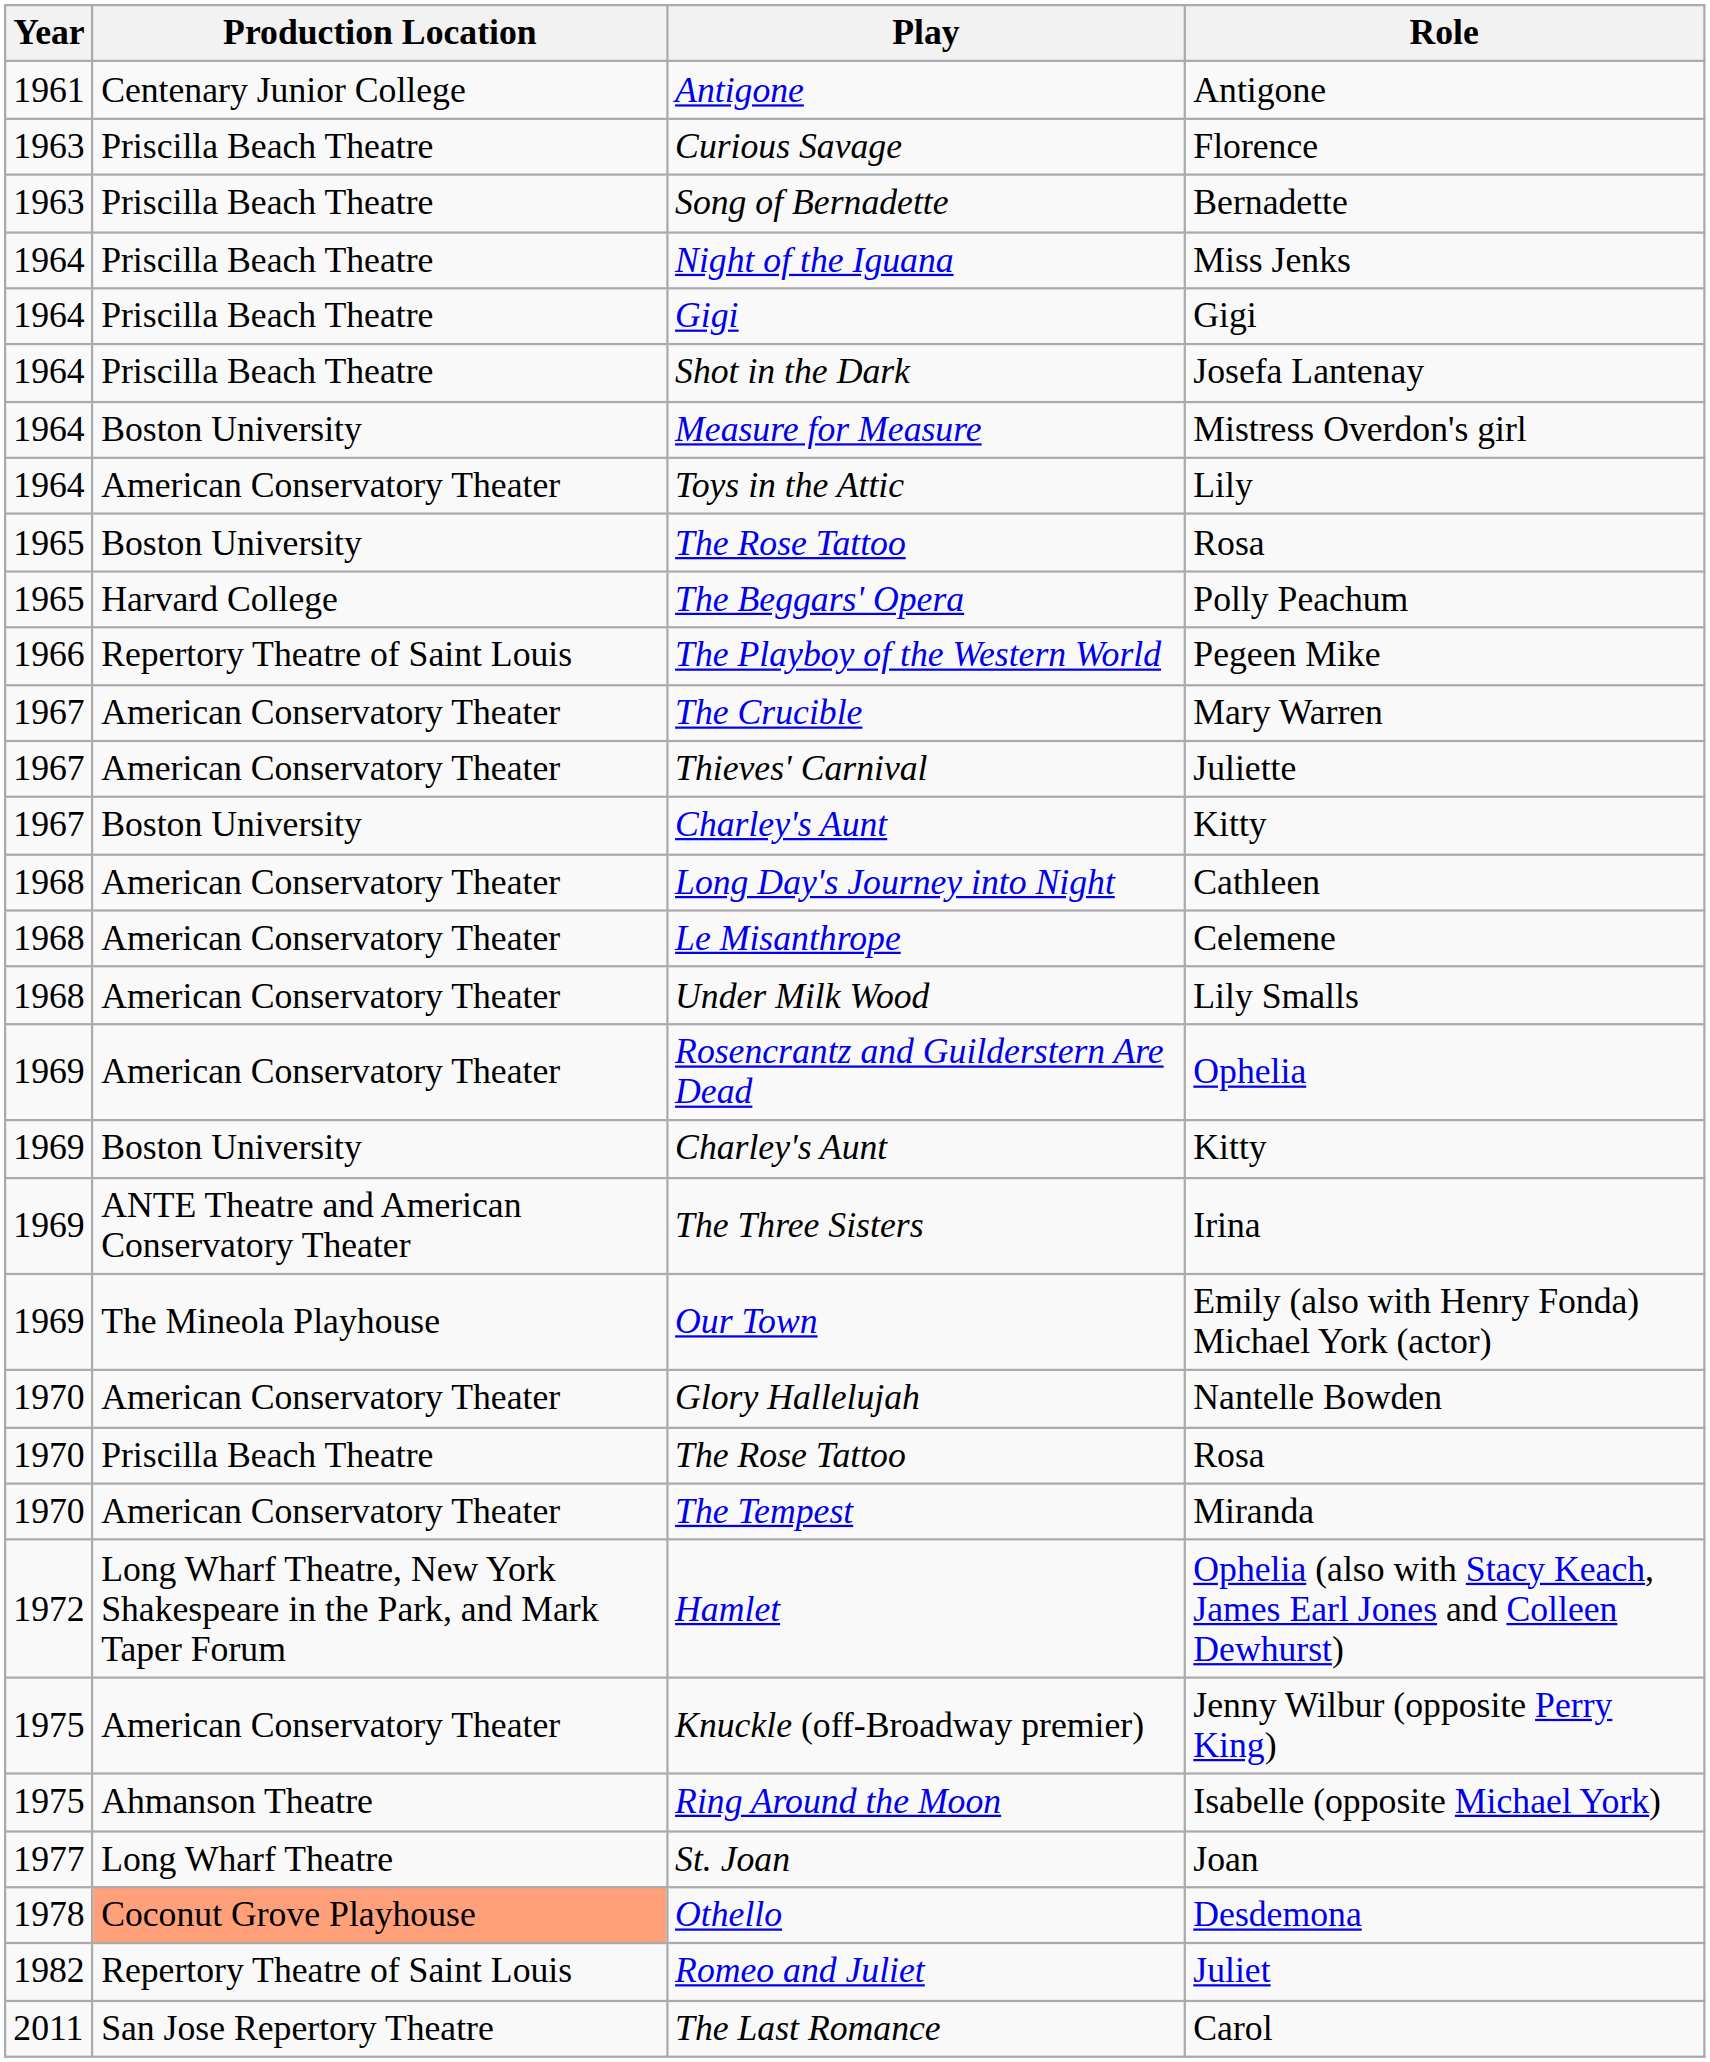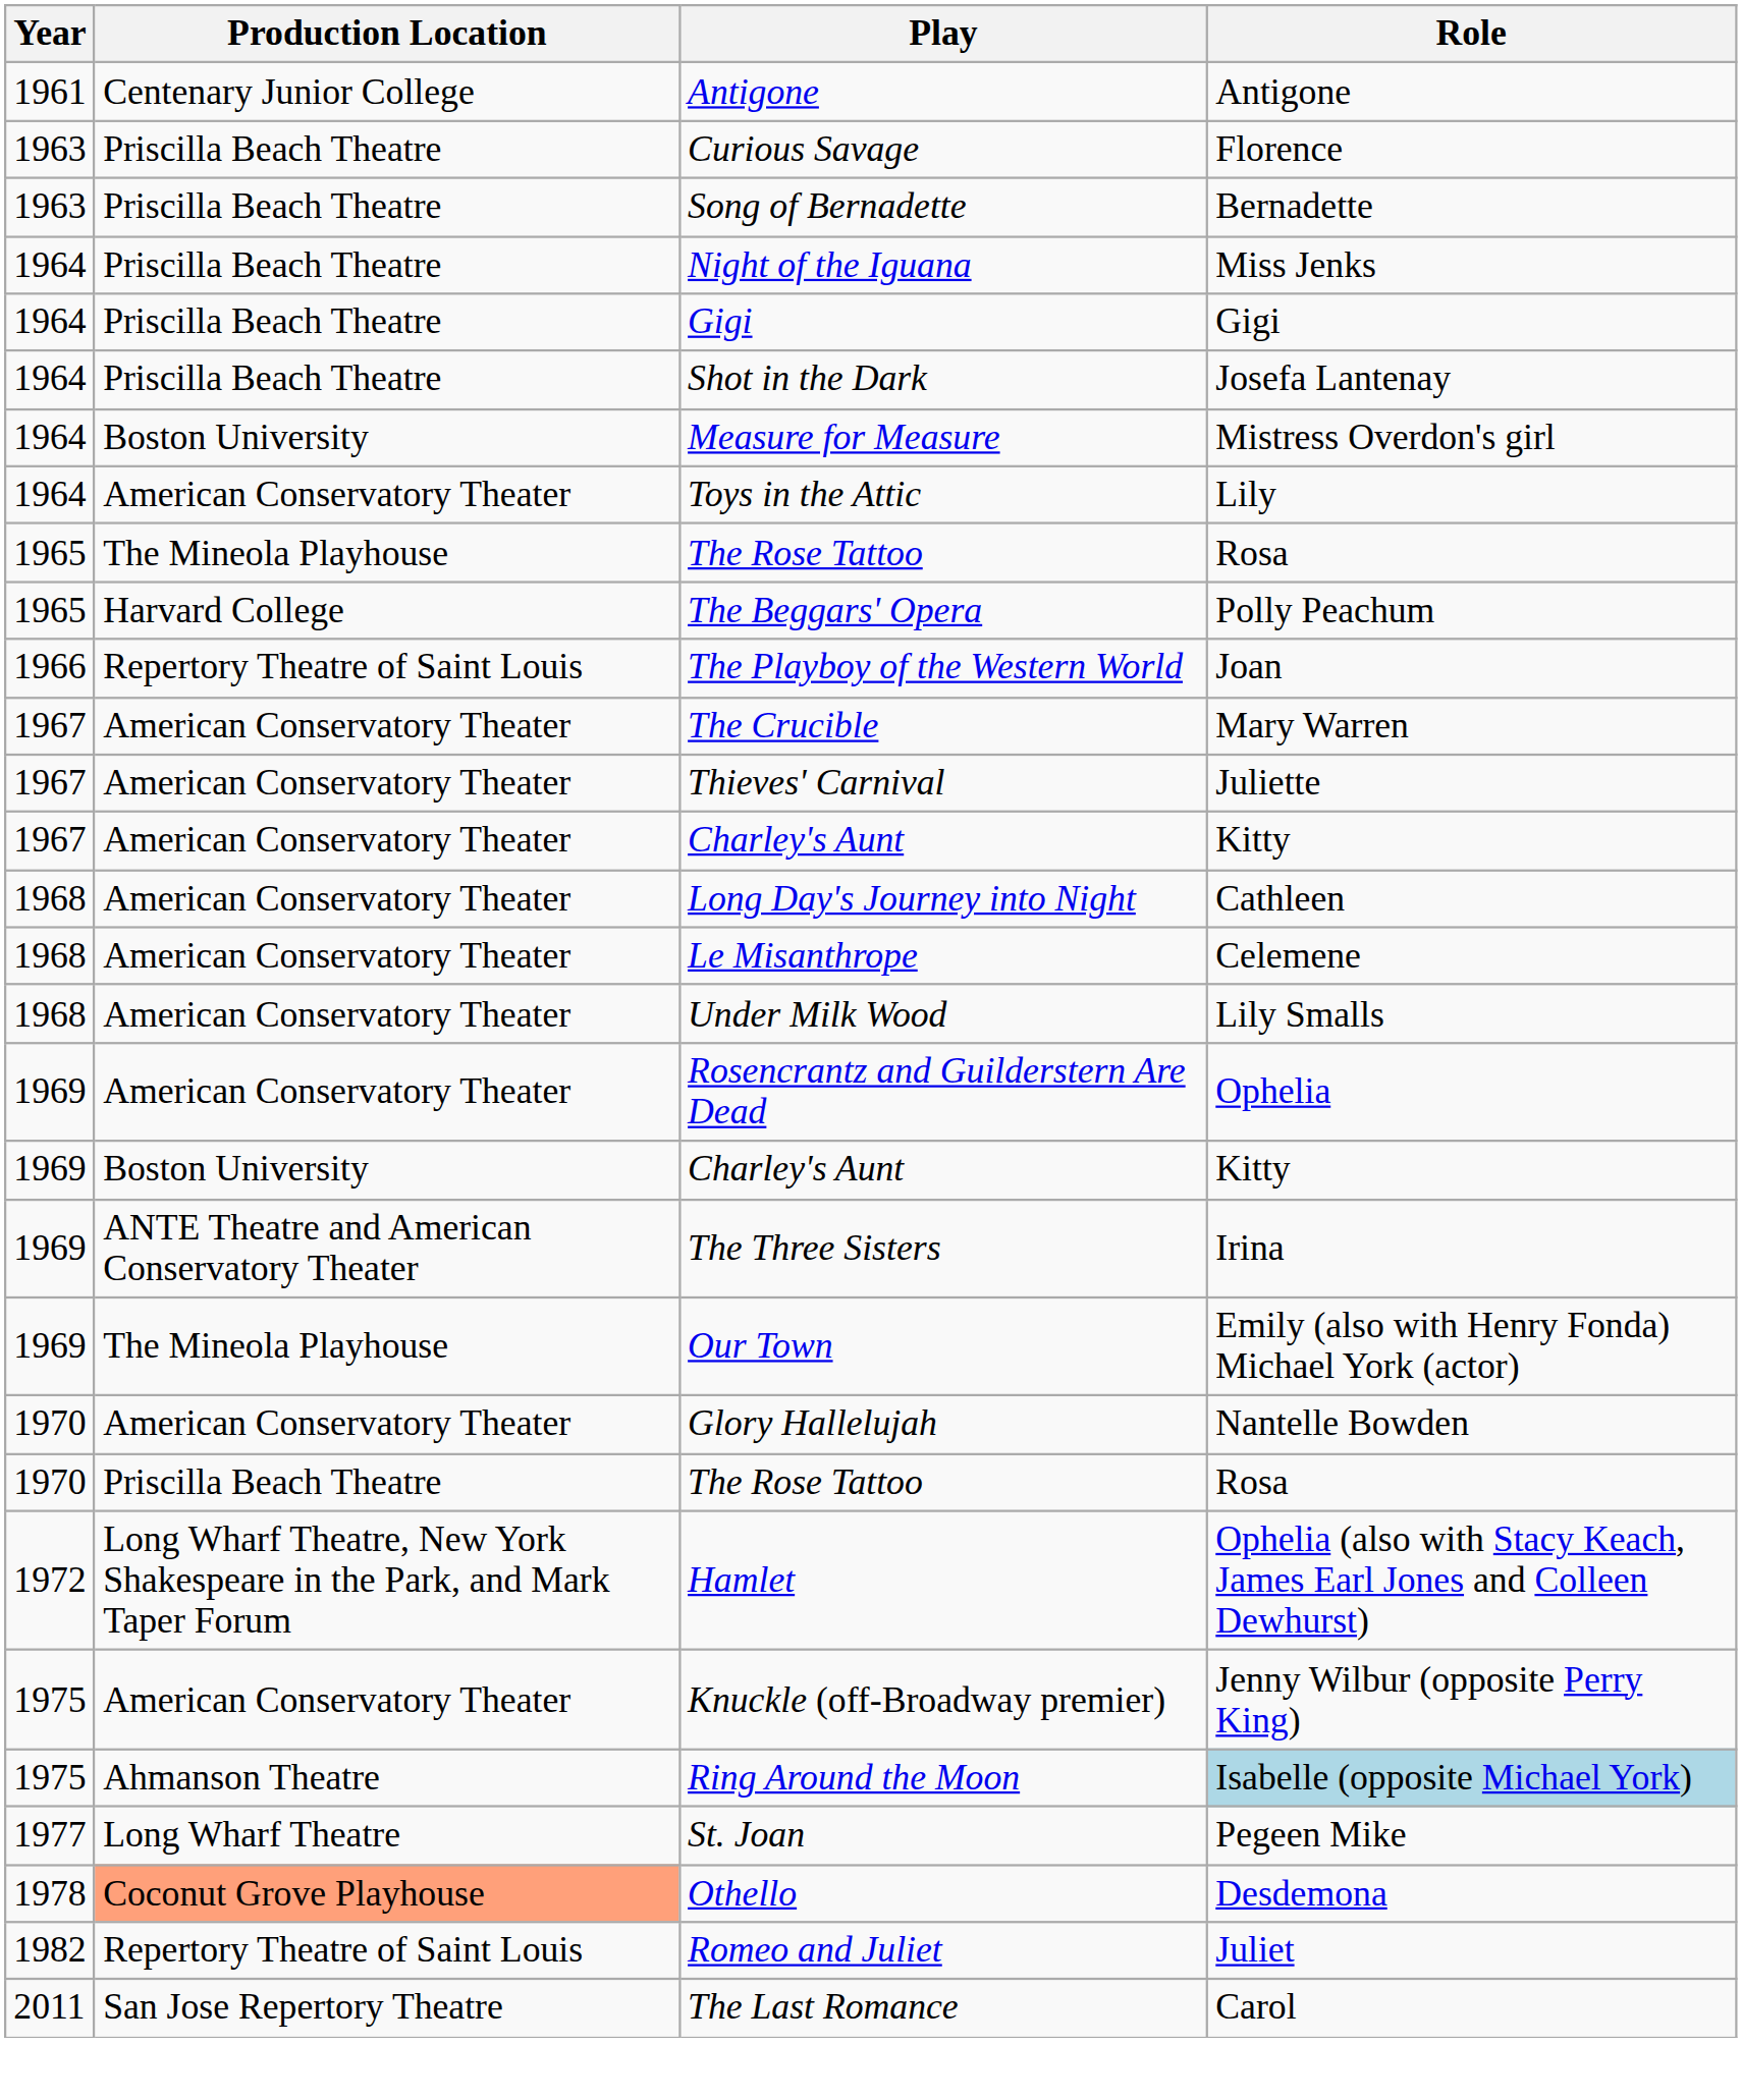1965 / The Rose Tattoo | Production Location: Boston University -> The Mineola Playhouse
The Playboy of the Western World | Role: Pegeen Mike -> Joan
1967 / Charley's Aunt | Production Location: Boston University -> American Conservatory Theater
- row: 1970 | American Conservatory Theater | The Tempest | Miranda
Ring Around the Moon | Role: no background -> lightblue background
St. Joan | Role: Joan -> Pegeen Mike
